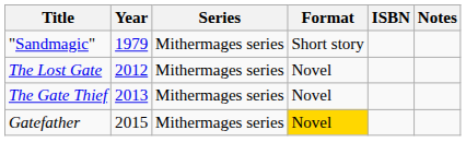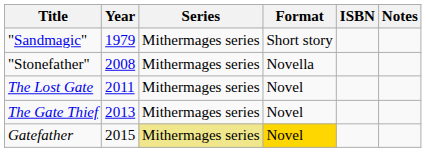+ row: "Stonefather" | 2008 | Mithermages series | Novella
The Lost Gate | Year: 2012 -> 2011
Gatefather | Series: no background -> khaki background
